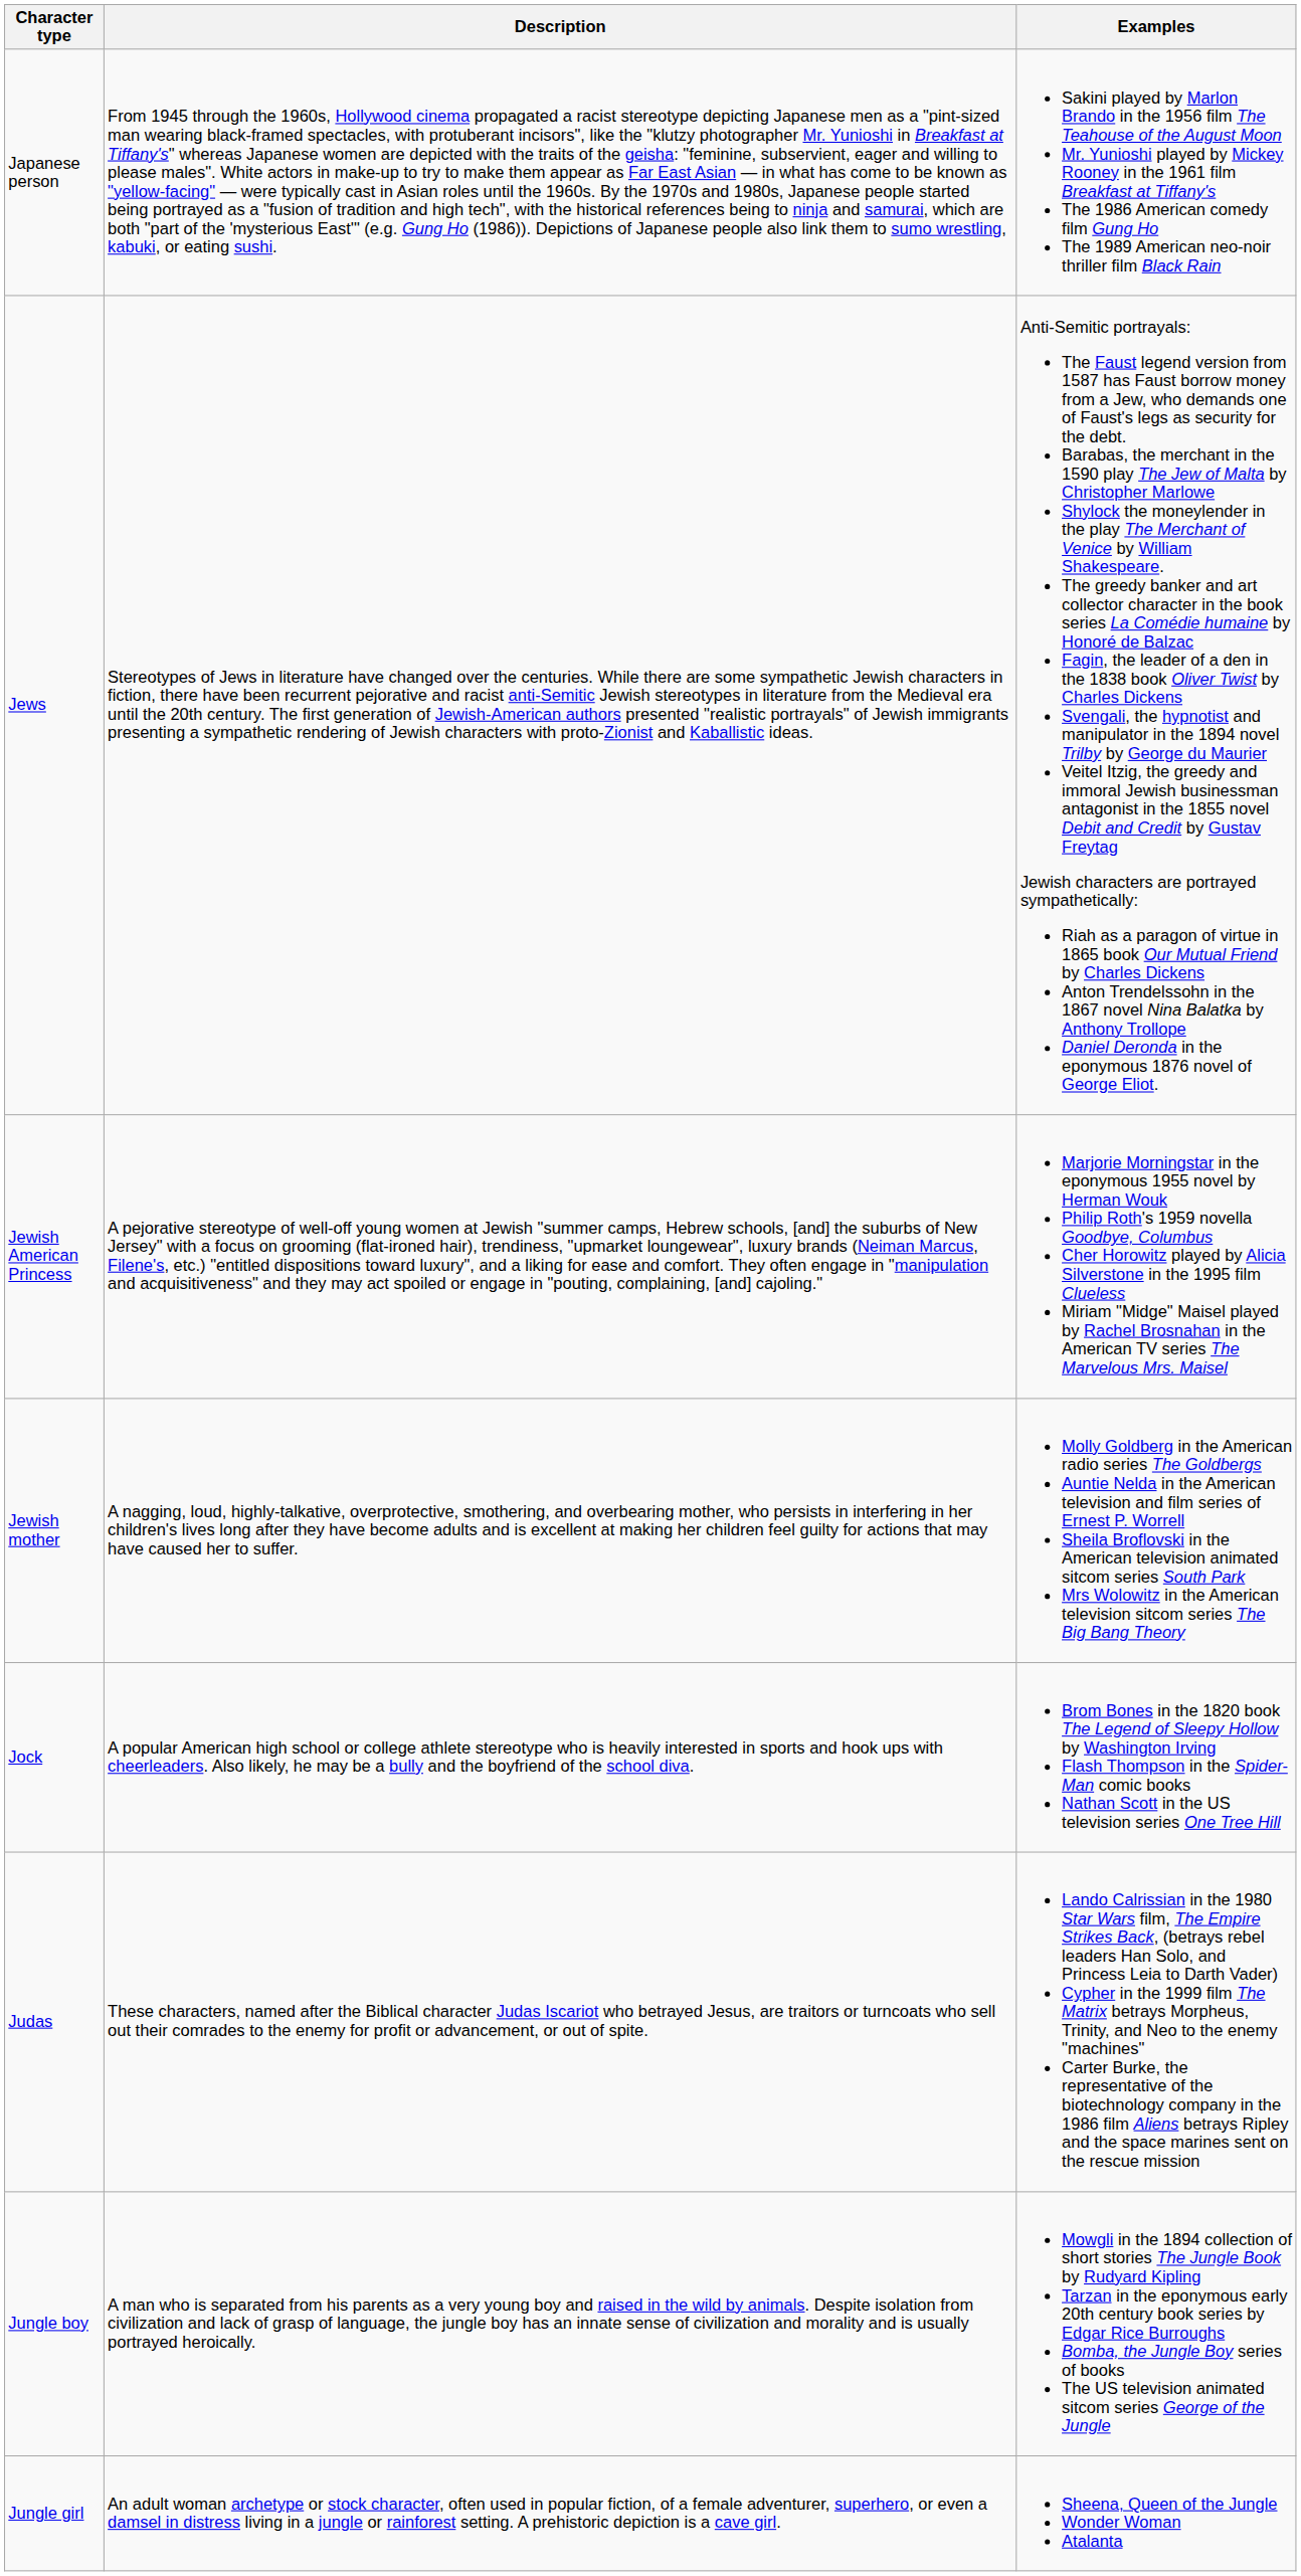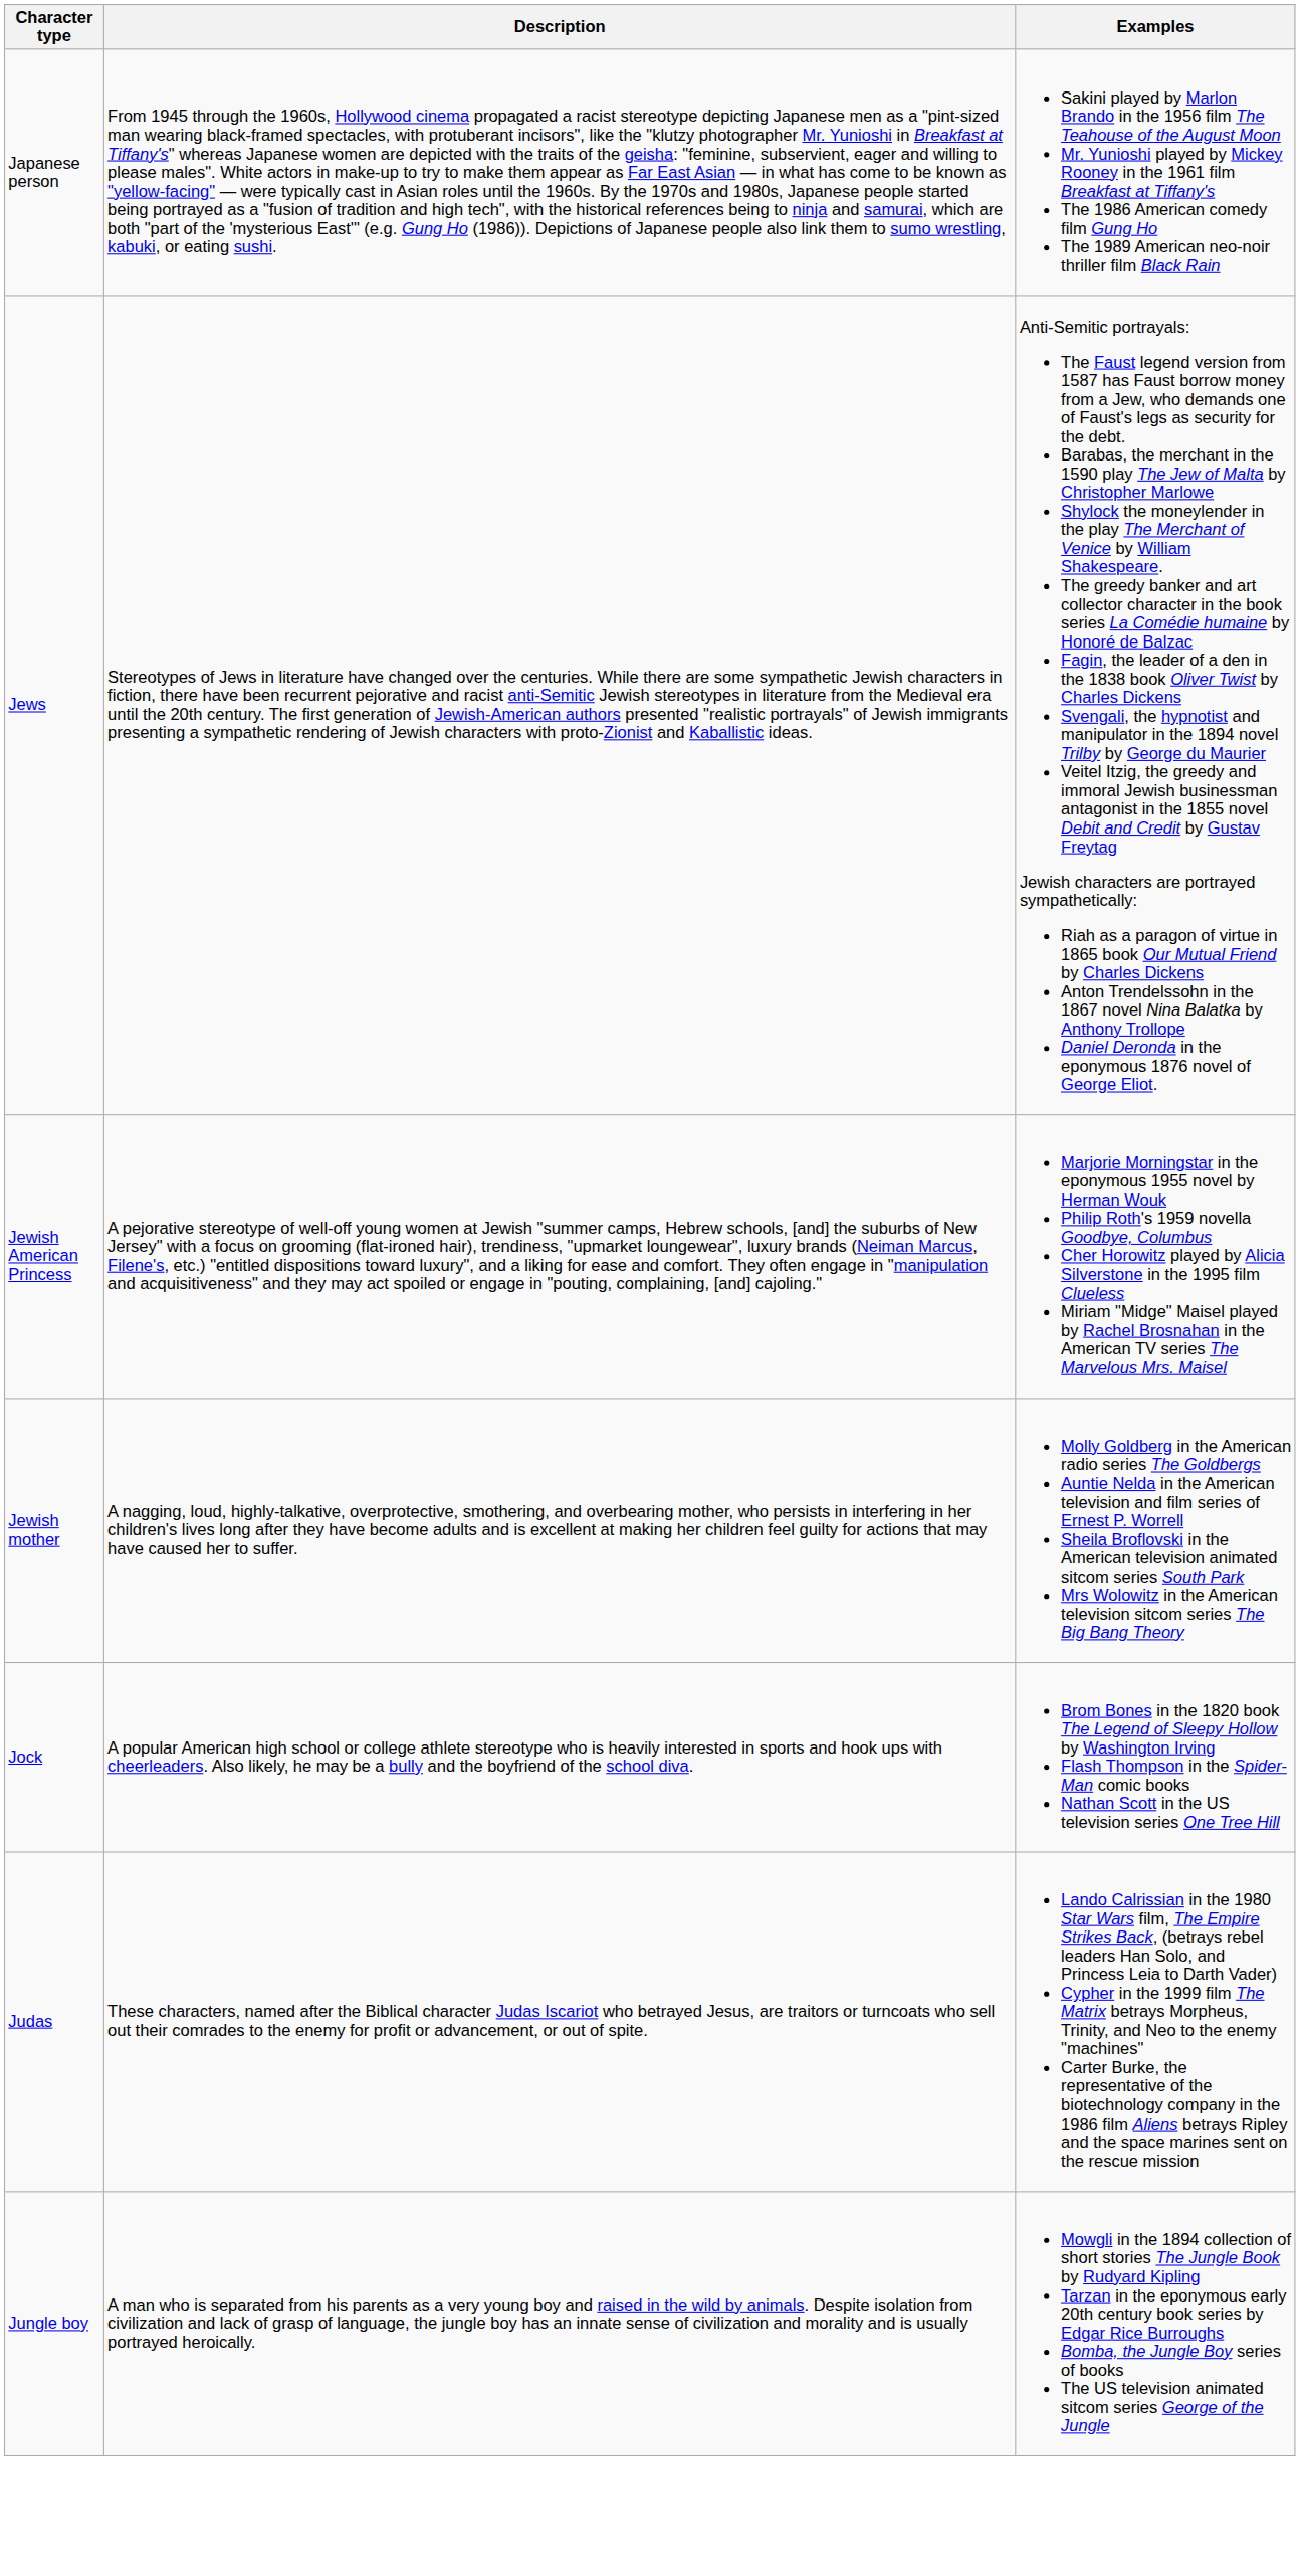- row: Jungle girl | An adult woman archetype or stock character, often used in popular fiction, of a female adventurer, superhero, or even a damsel in distress living in a jungle or rainforest setting. A prehistoric depiction is a cave girl. | Sheena, Queen of the Jungle Wonder Woman Atalanta
